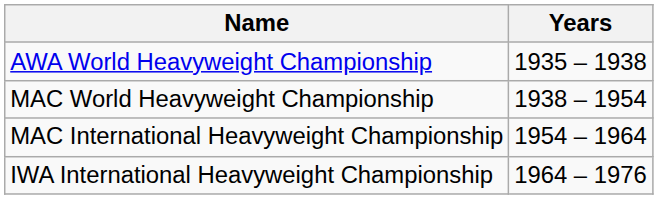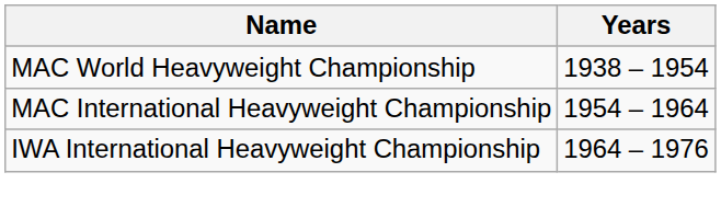- row: AWA World Heavyweight Championship | 1935 – 1938
